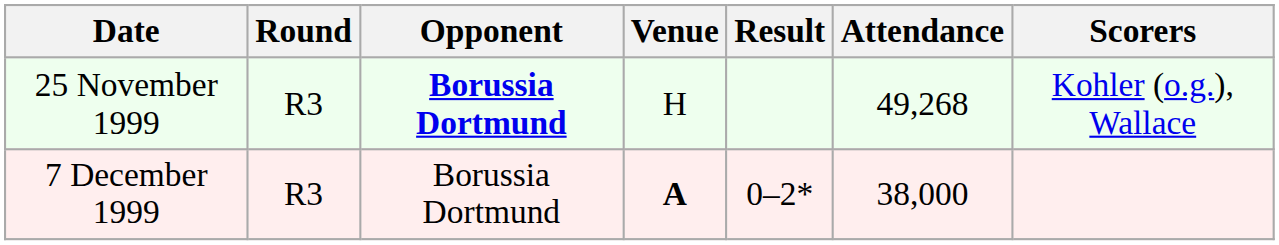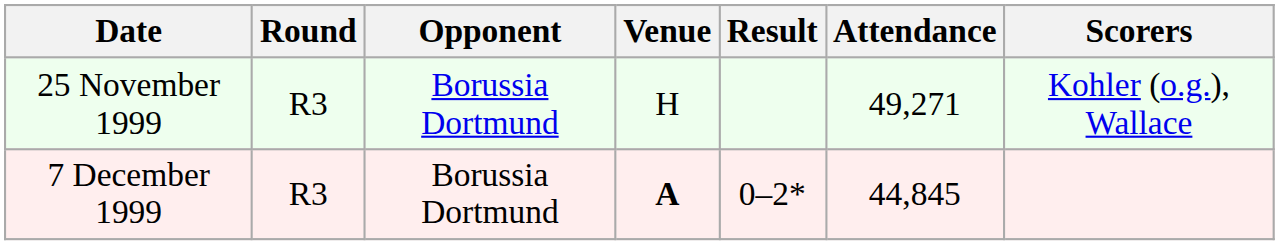25 November 1999 | Opponent: bold -> normal
25 November 1999 | Attendance: 49,268 -> 49,271
7 December 1999 | Attendance: 38,000 -> 44,845
